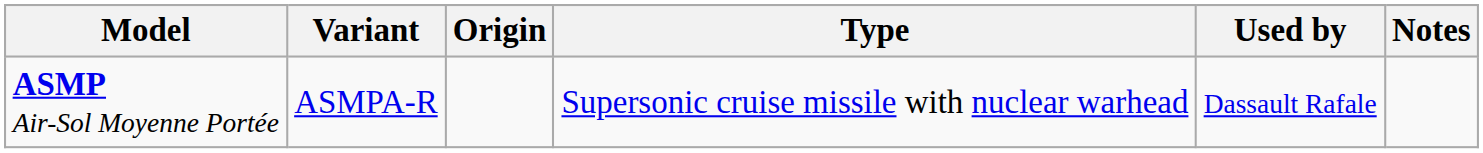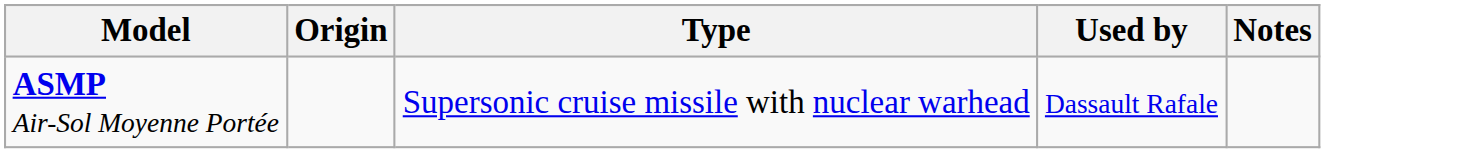- column: Variant | ASMPA-R
